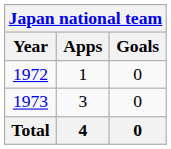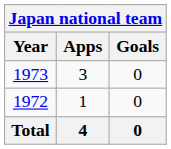rows swapped: 1972 <-> 1973
